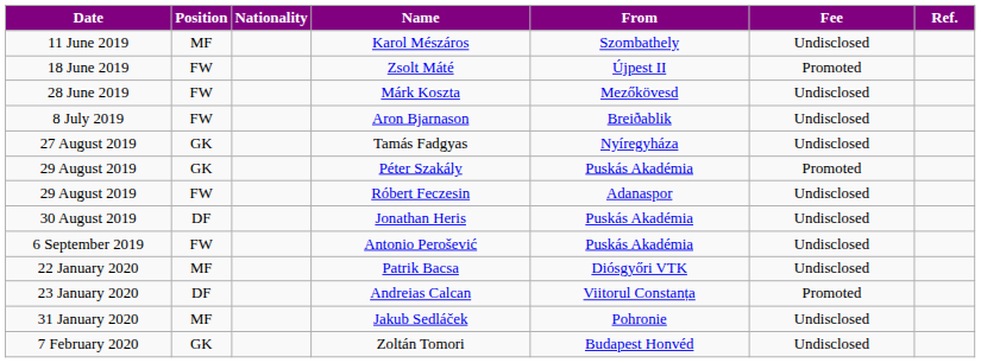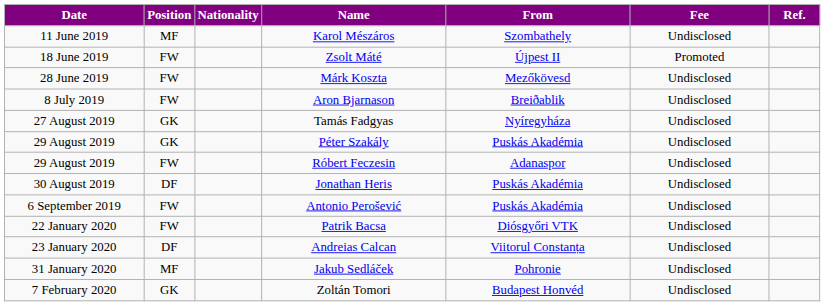Péter Szakály | Fee: Promoted -> Undisclosed
Patrik Bacsa | Position: MF -> FW
Andreias Calcan | Fee: Promoted -> Undisclosed
